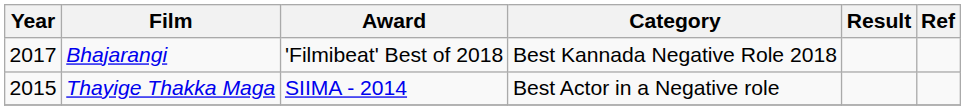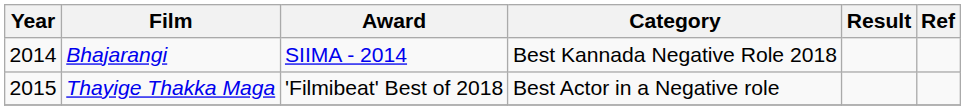Bhajarangi | Year: 2017 -> 2014
Bhajarangi | Award: 'Filmibeat' Best of 2018 -> SIIMA - 2014
Thayige Thakka Maga | Award: SIIMA - 2014 -> 'Filmibeat' Best of 2018
